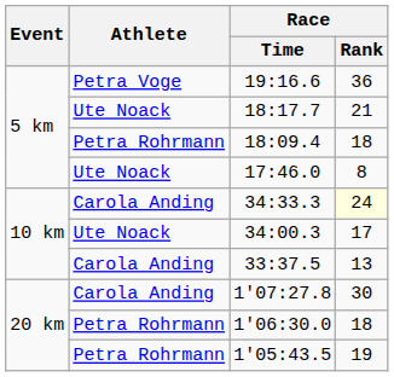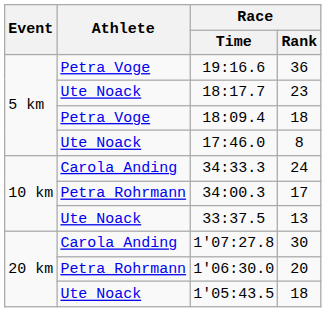18:17.7 | Race / Rank: 21 -> 23
18:09.4 | Athlete: Petra Rohrmann -> Petra Voge
34:33.3 | Race / Rank: lightyellow background -> no background
34:00.3 | Athlete: Ute Noack -> Petra Rohrmann
33:37.5 | Athlete: Carola Anding -> Ute Noack
1'06:30.0 | Race / Rank: 18 -> 20
1'05:43.5 | Athlete: Petra Rohrmann -> Ute Noack
1'05:43.5 | Race / Rank: 19 -> 18
